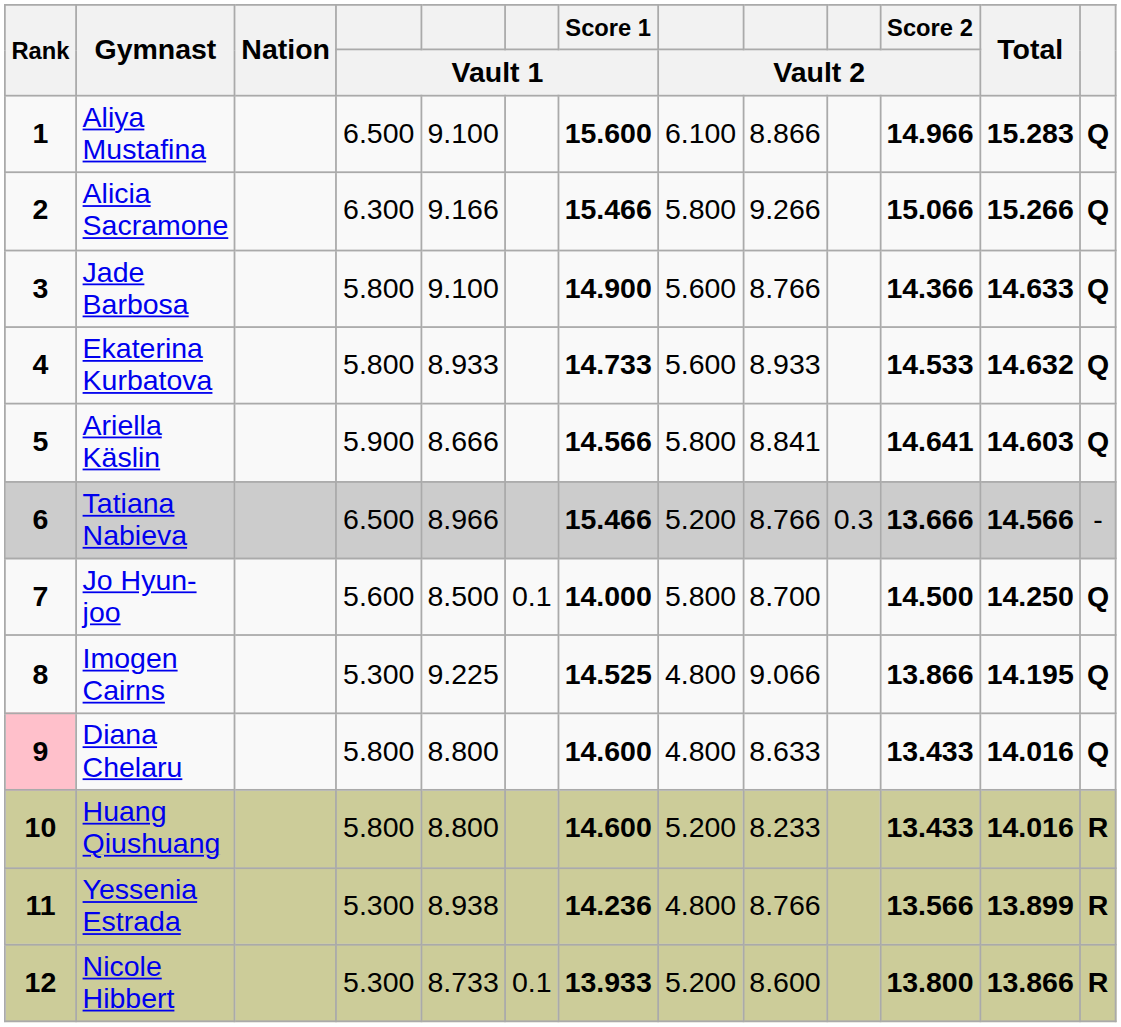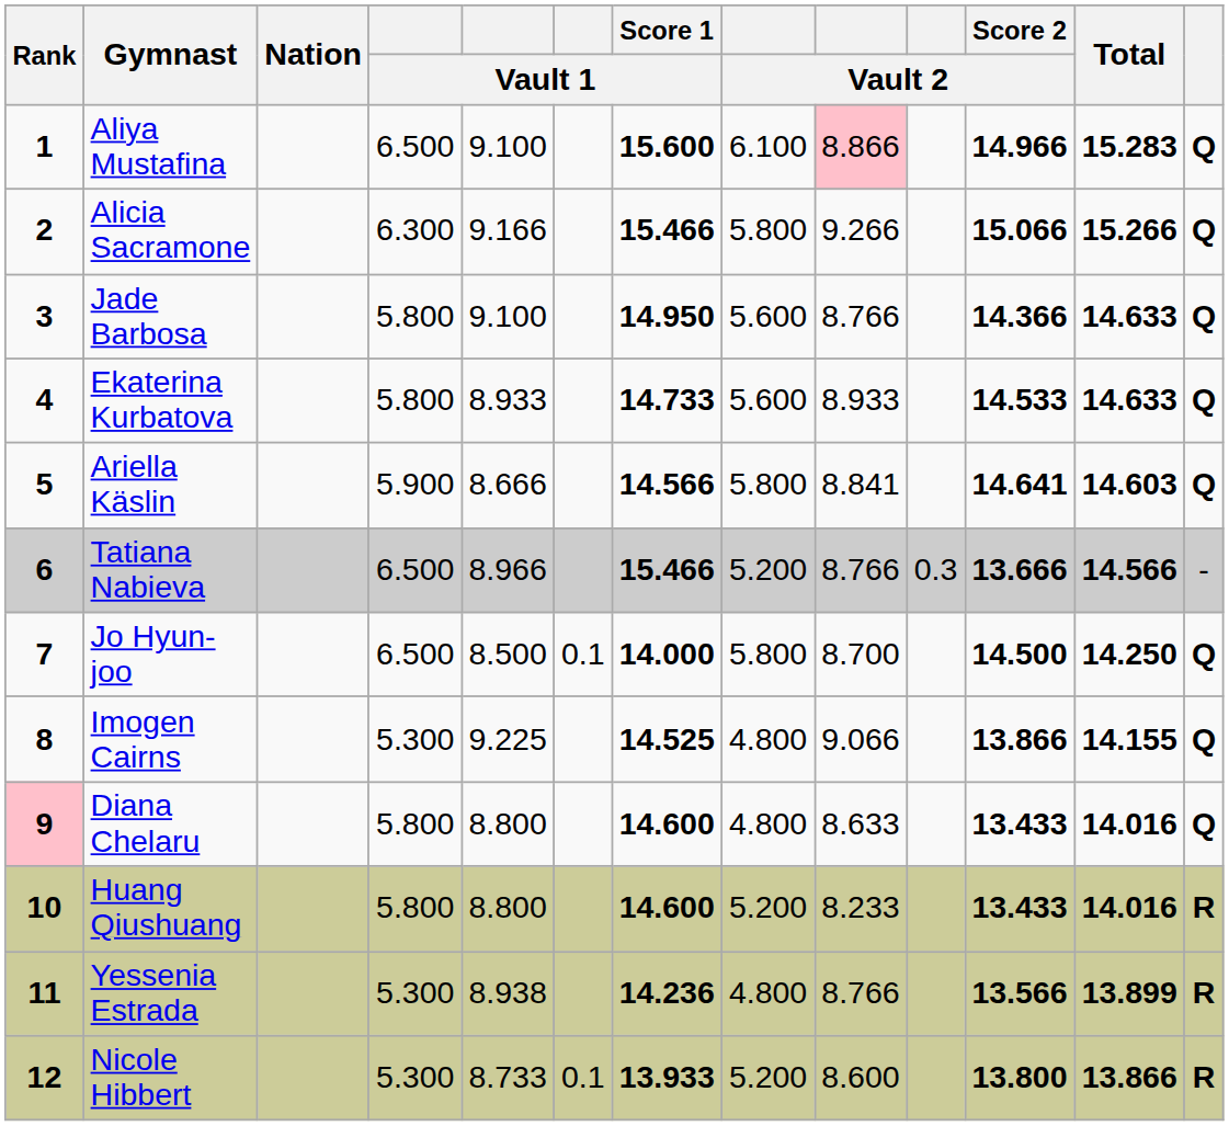Aliya Mustafina | column 9: no background -> pink background
Jade Barbosa | Score 1 / Vault 1: 14.900 -> 14.950
Ekaterina Kurbatova | Total: 14.632 -> 14.633
Jo Hyun-joo | column 4: 5.600 -> 6.500
Imogen Cairns | Total: 14.195 -> 14.155
